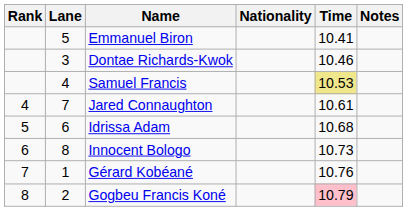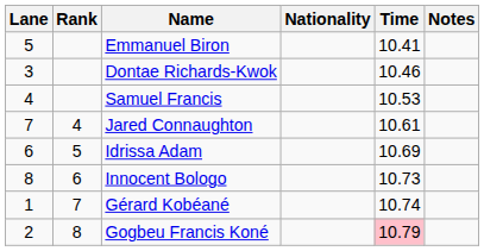columns swapped: Rank <-> Lane
Samuel Francis | Time: khaki background -> no background
Idrissa Adam | Time: 10.68 -> 10.69
Gérard Kobéané | Time: 10.76 -> 10.74
